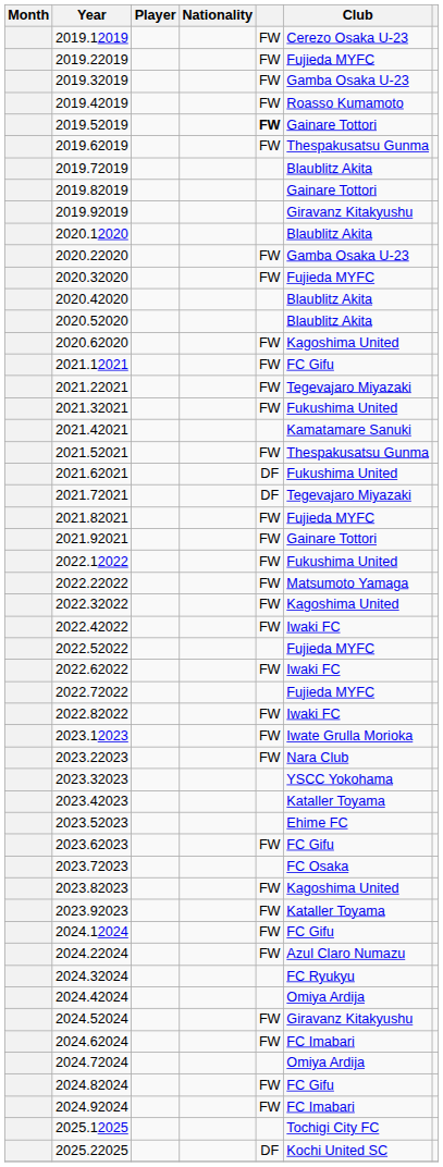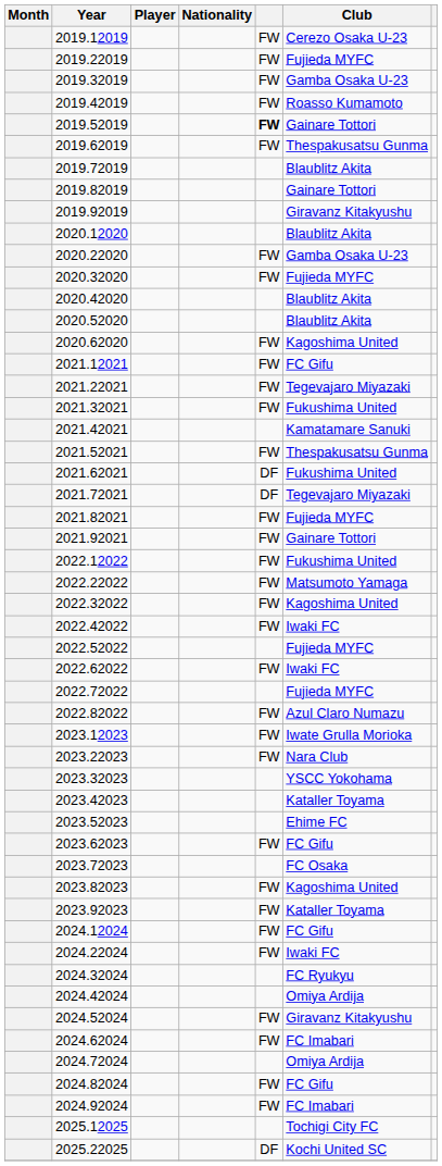2022.82022 | Club: Iwaki FC -> Azul Claro Numazu
2024.22024 | Club: Azul Claro Numazu -> Iwaki FC
